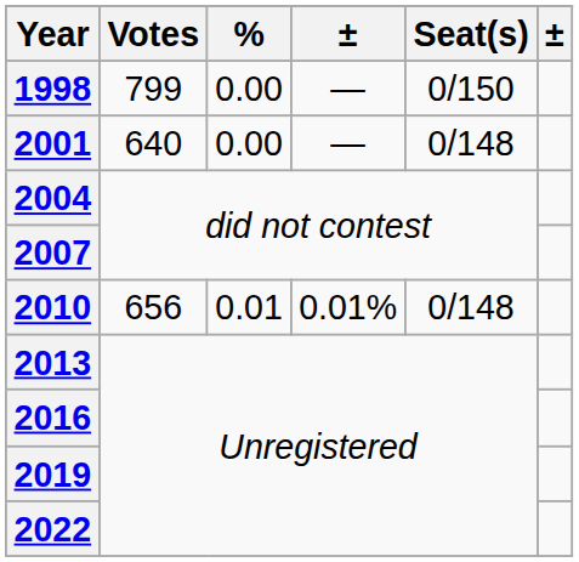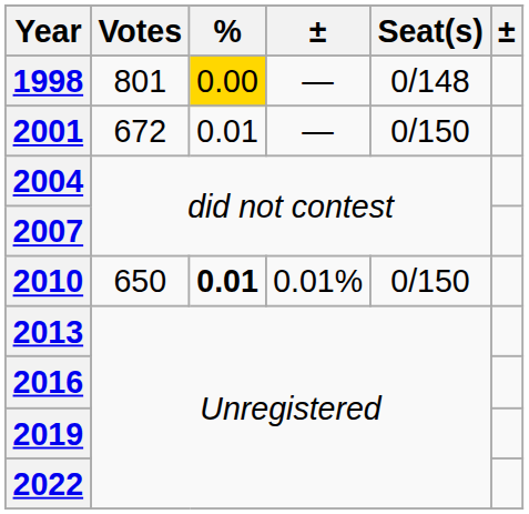1998 | Votes: 799 -> 801
1998 | %: no background -> gold background
1998 | Seat(s): 0/150 -> 0/148
2001 | Votes: 640 -> 672
2001 | %: 0.00 -> 0.01
2001 | Seat(s): 0/148 -> 0/150
2010 | Votes: 656 -> 650
2010 | %: normal -> bold
2010 | Seat(s): 0/148 -> 0/150
